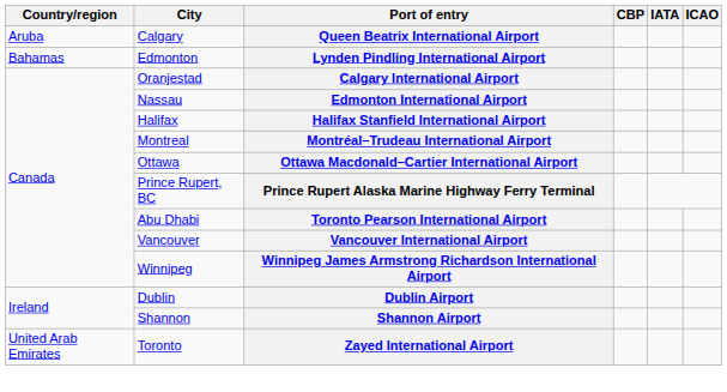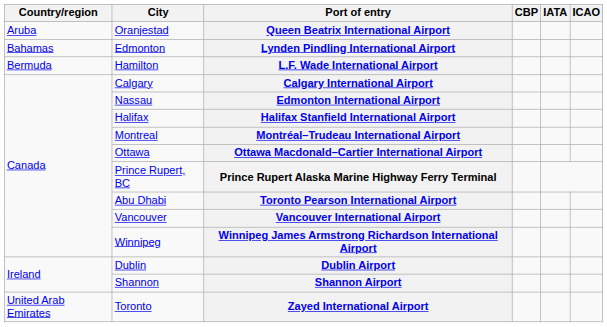Queen Beatrix International Airport | City: Calgary -> Oranjestad
+ row: Bermuda | Hamilton | L.F. Wade International Airport
Calgary International Airport | City: Oranjestad -> Calgary
